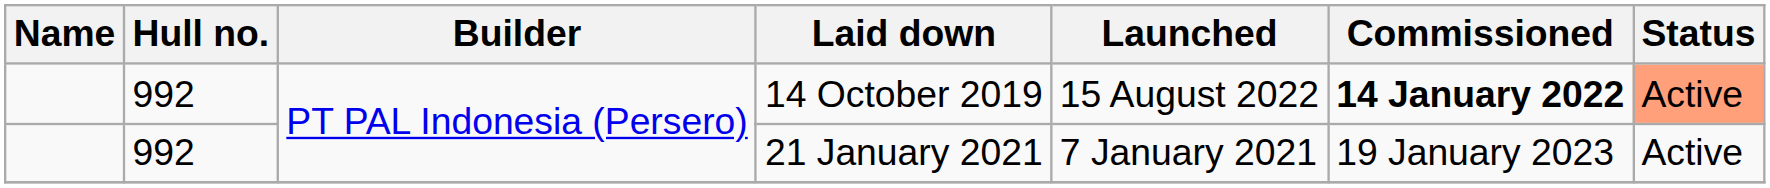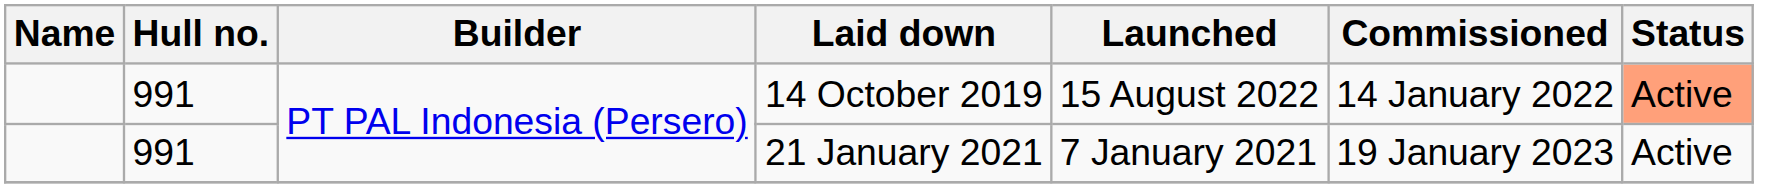14 October 2019 | Hull no.: 992 -> 991
14 October 2019 | Commissioned: bold -> normal
21 January 2021 | Hull no.: 992 -> 991
